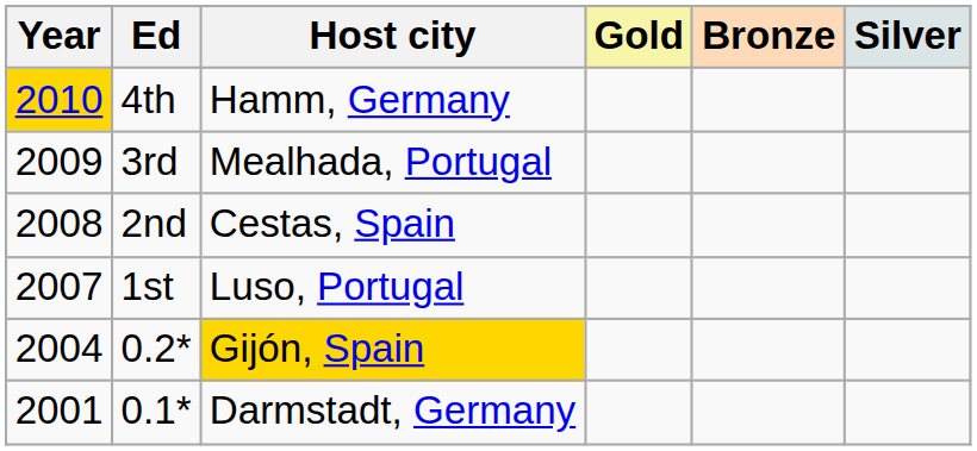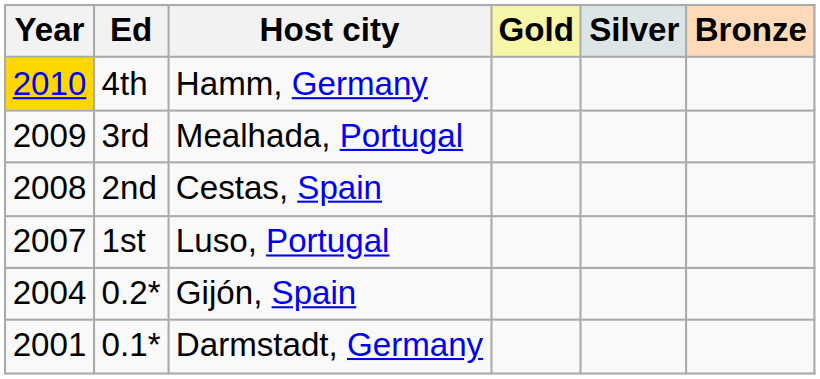columns swapped: Silver <-> Bronze
0.2* | Host city: gold background -> no background
